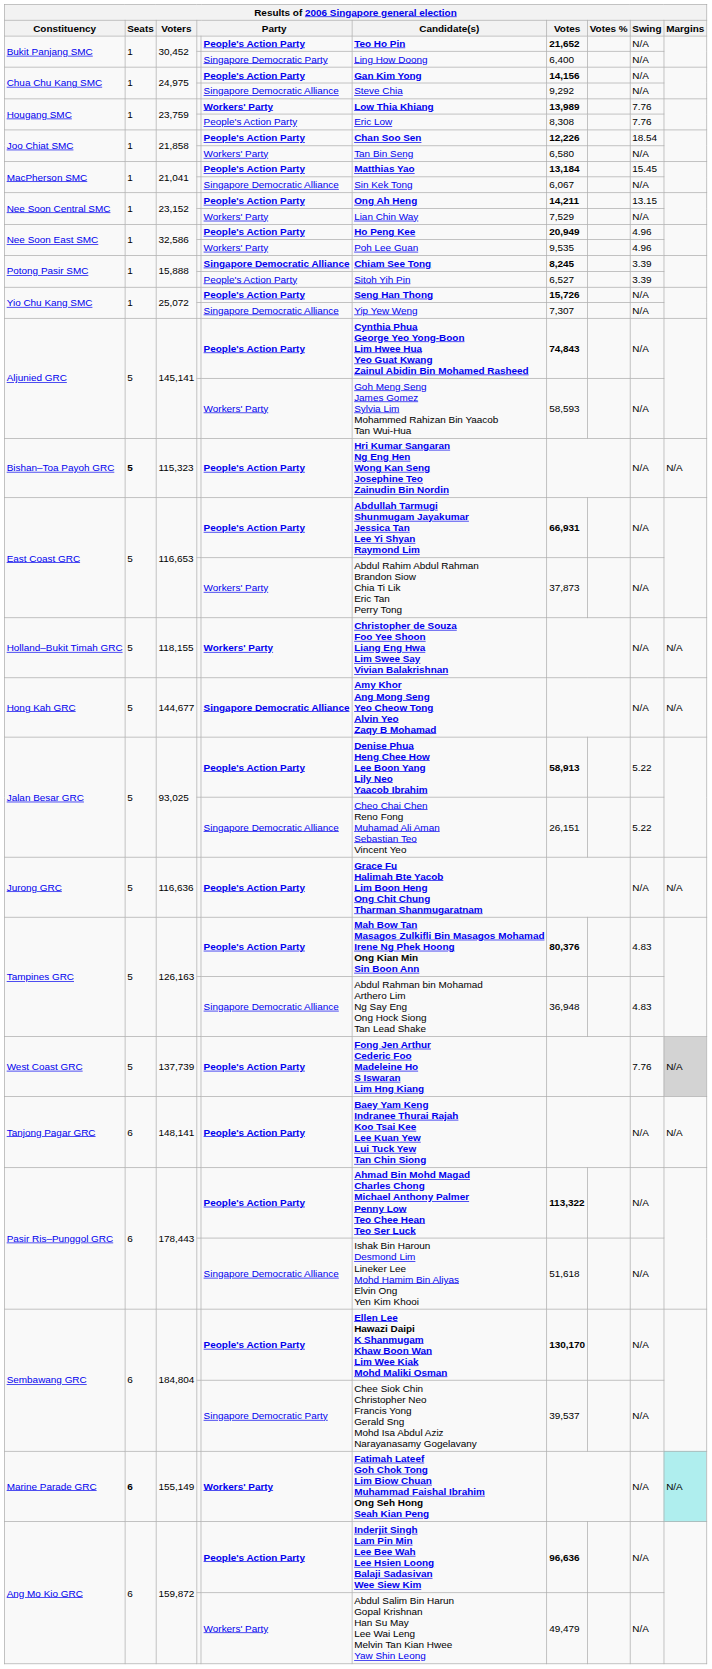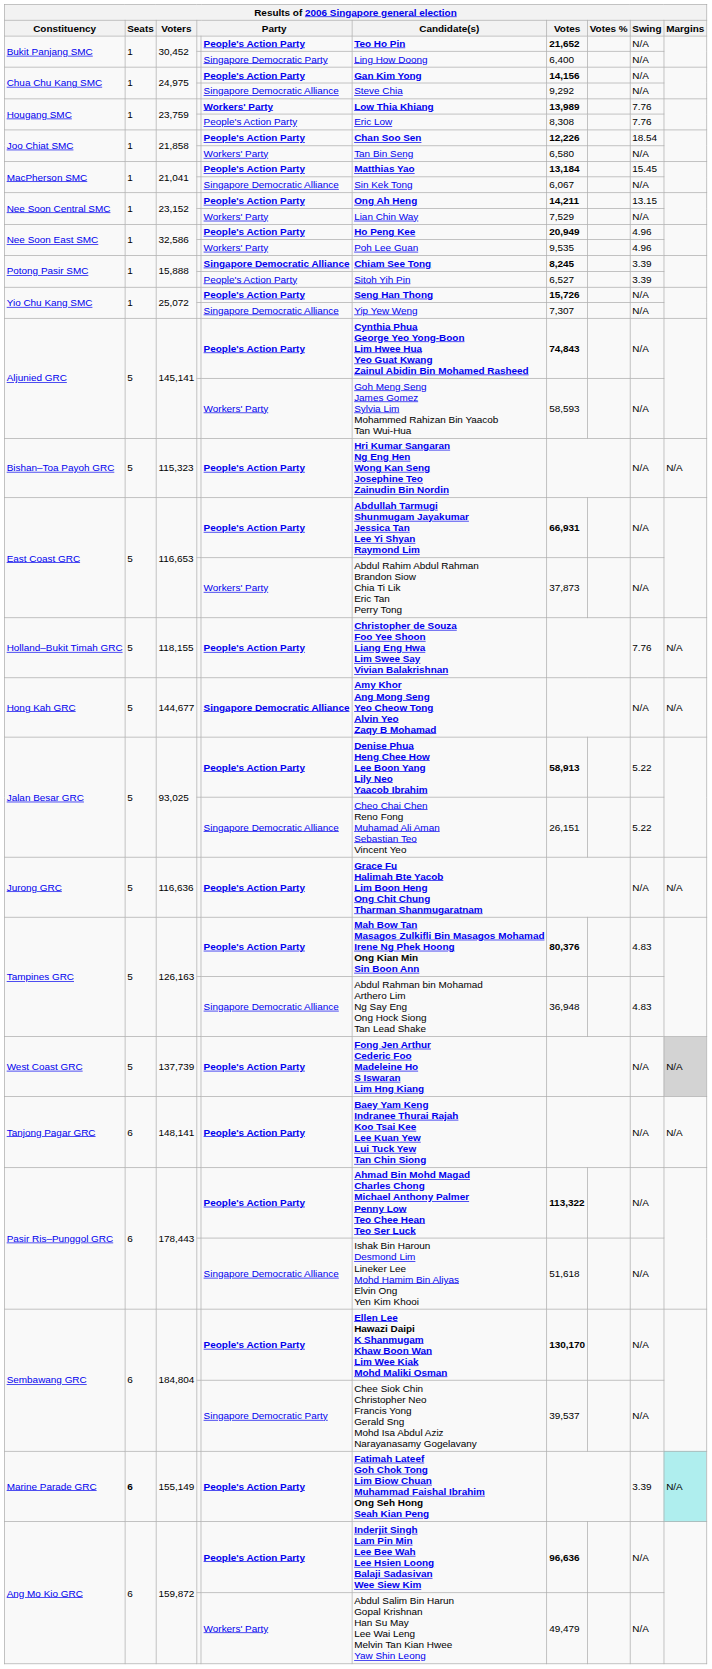Bishan–Toa Payoh GRC | Seats: bold -> normal
Holland–Bukit Timah GRC | column 5: Workers' Party -> People's Action Party
Holland–Bukit Timah GRC | Swing: N/A -> 7.76
West Coast GRC | Swing: 7.76 -> N/A
Marine Parade GRC | column 5: Workers' Party -> People's Action Party
Marine Parade GRC | Swing: N/A -> 3.39
